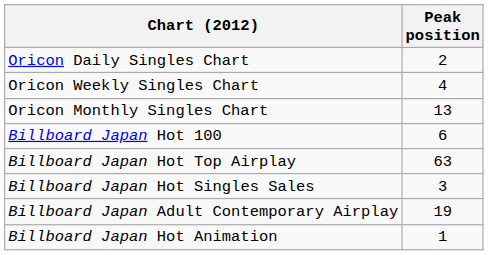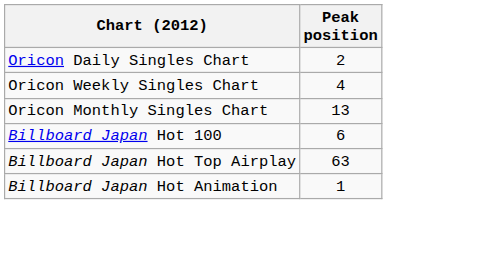- row: Billboard Japan Hot Singles Sales | 3
- row: Billboard Japan Adult Contemporary Airplay | 19
